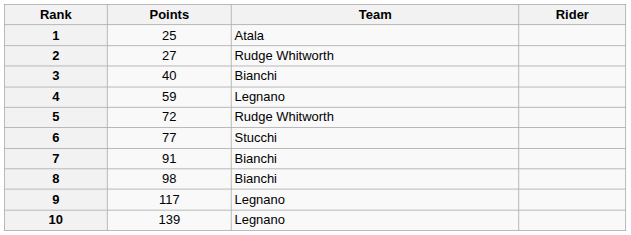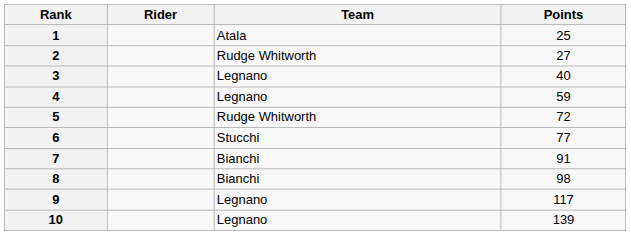columns swapped: Rider <-> Points
3 | Team: Bianchi -> Legnano
